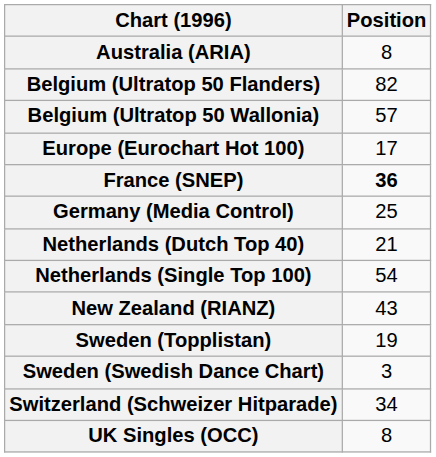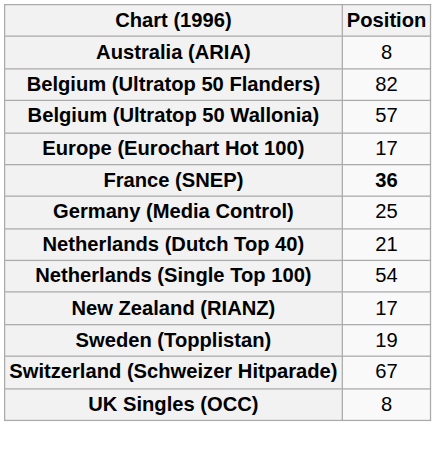New Zealand (RIANZ) | Position: 43 -> 17
- row: Sweden (Swedish Dance Chart) | 3
Switzerland (Schweizer Hitparade) | Position: 34 -> 67
